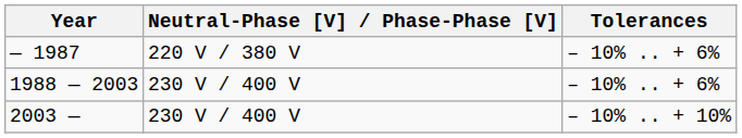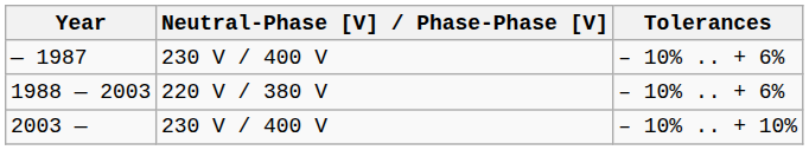— 1987 | Neutral-Phase [V] / Phase-Phase [V]: 220 V / 380 V -> 230 V / 400 V
1988 — 2003 | Neutral-Phase [V] / Phase-Phase [V]: 230 V / 400 V -> 220 V / 380 V
